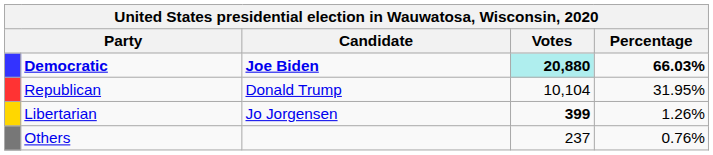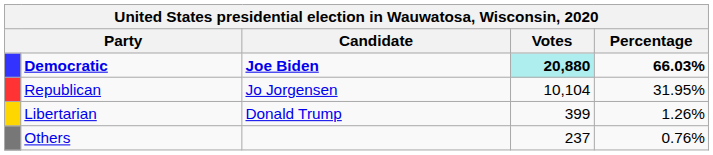Republican | Candidate: Donald Trump -> Jo Jorgensen
Libertarian | Candidate: Jo Jorgensen -> Donald Trump
Libertarian | Votes: bold -> normal
